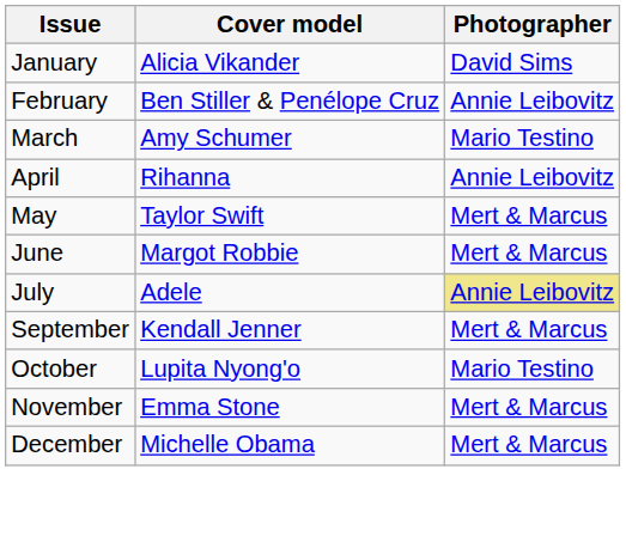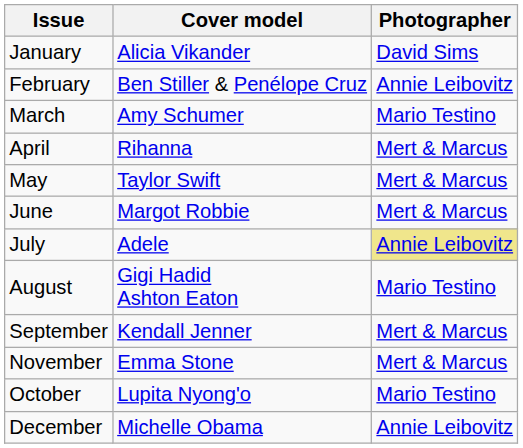April | Photographer: Annie Leibovitz -> Mert & Marcus
+ row: August | Gigi Hadid Ashton Eaton | Mario Testino
rows swapped: October <-> November
December | Photographer: Mert & Marcus -> Annie Leibovitz
